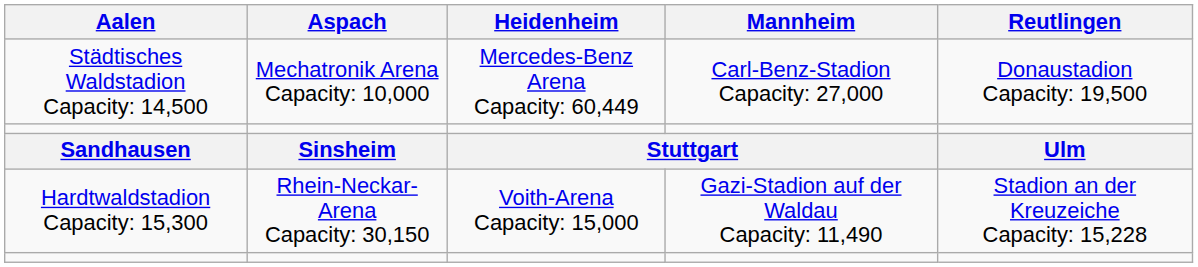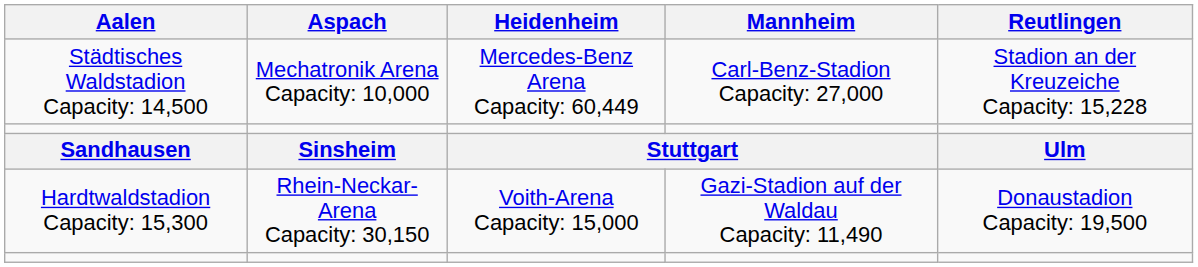Städtisches Waldstadion Capacity: 14,500 | Reutlingen: Donaustadion Capacity: 19,500 -> Stadion an der Kreuzeiche Capacity: 15,228
Hardtwaldstadion Capacity: 15,300 | Reutlingen: Stadion an der Kreuzeiche Capacity: 15,228 -> Donaustadion Capacity: 19,500
